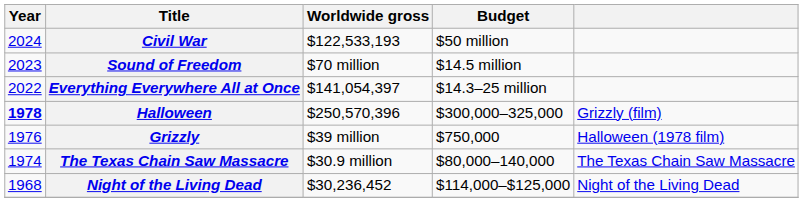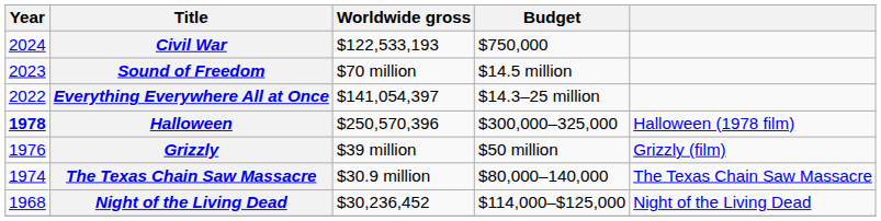Civil War | Budget: $50 million -> $750,000
Halloween | column 5: Grizzly (film) -> Halloween (1978 film)
Grizzly | Budget: $750,000 -> $50 million
Grizzly | column 5: Halloween (1978 film) -> Grizzly (film)
